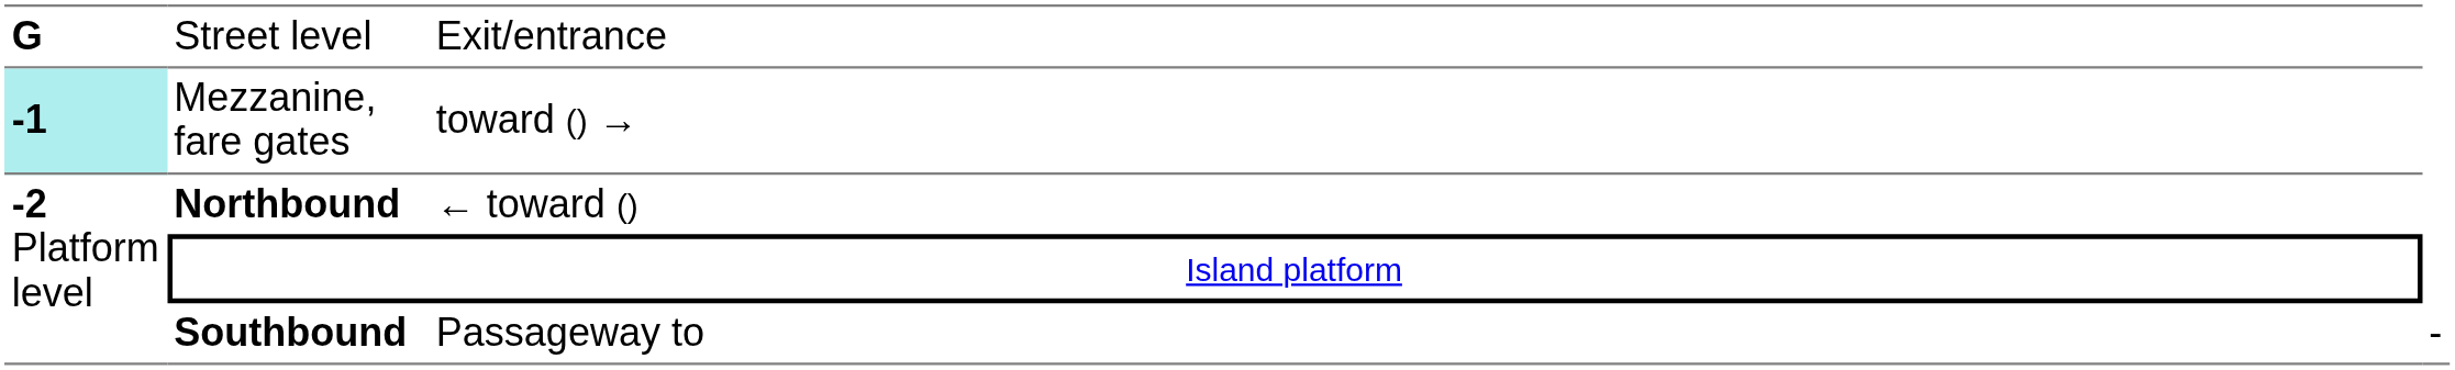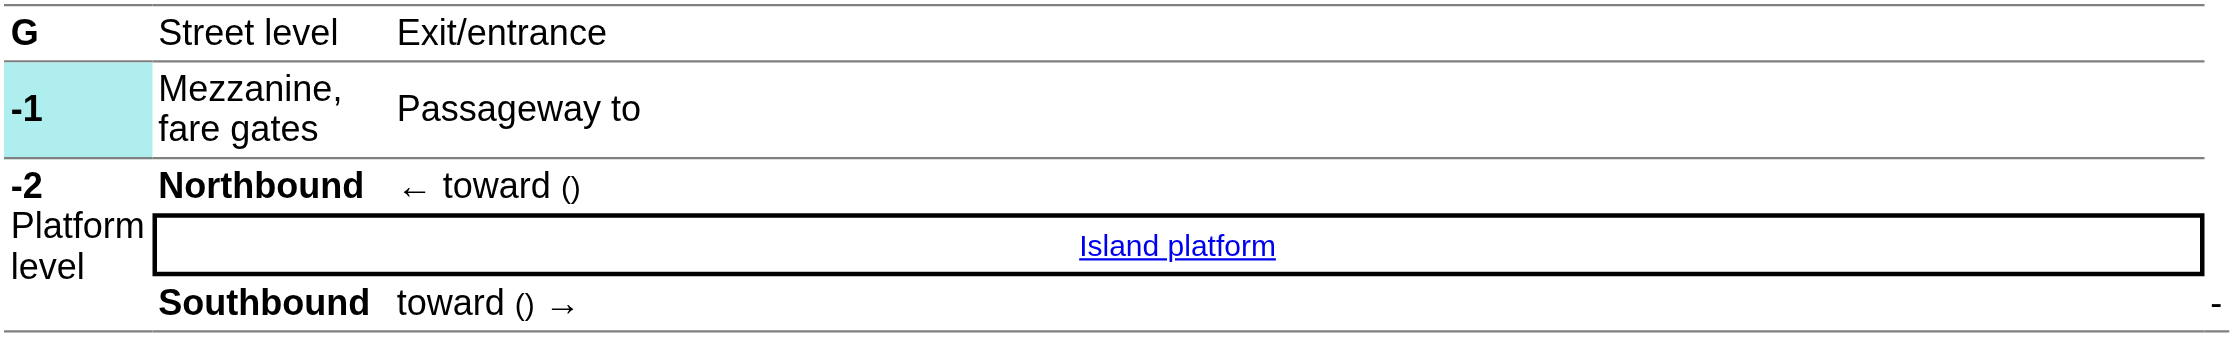Mezzanine, fare gates | column 3: toward () → -> Passageway to
Southbound | column 3: Passageway to -> toward () →
